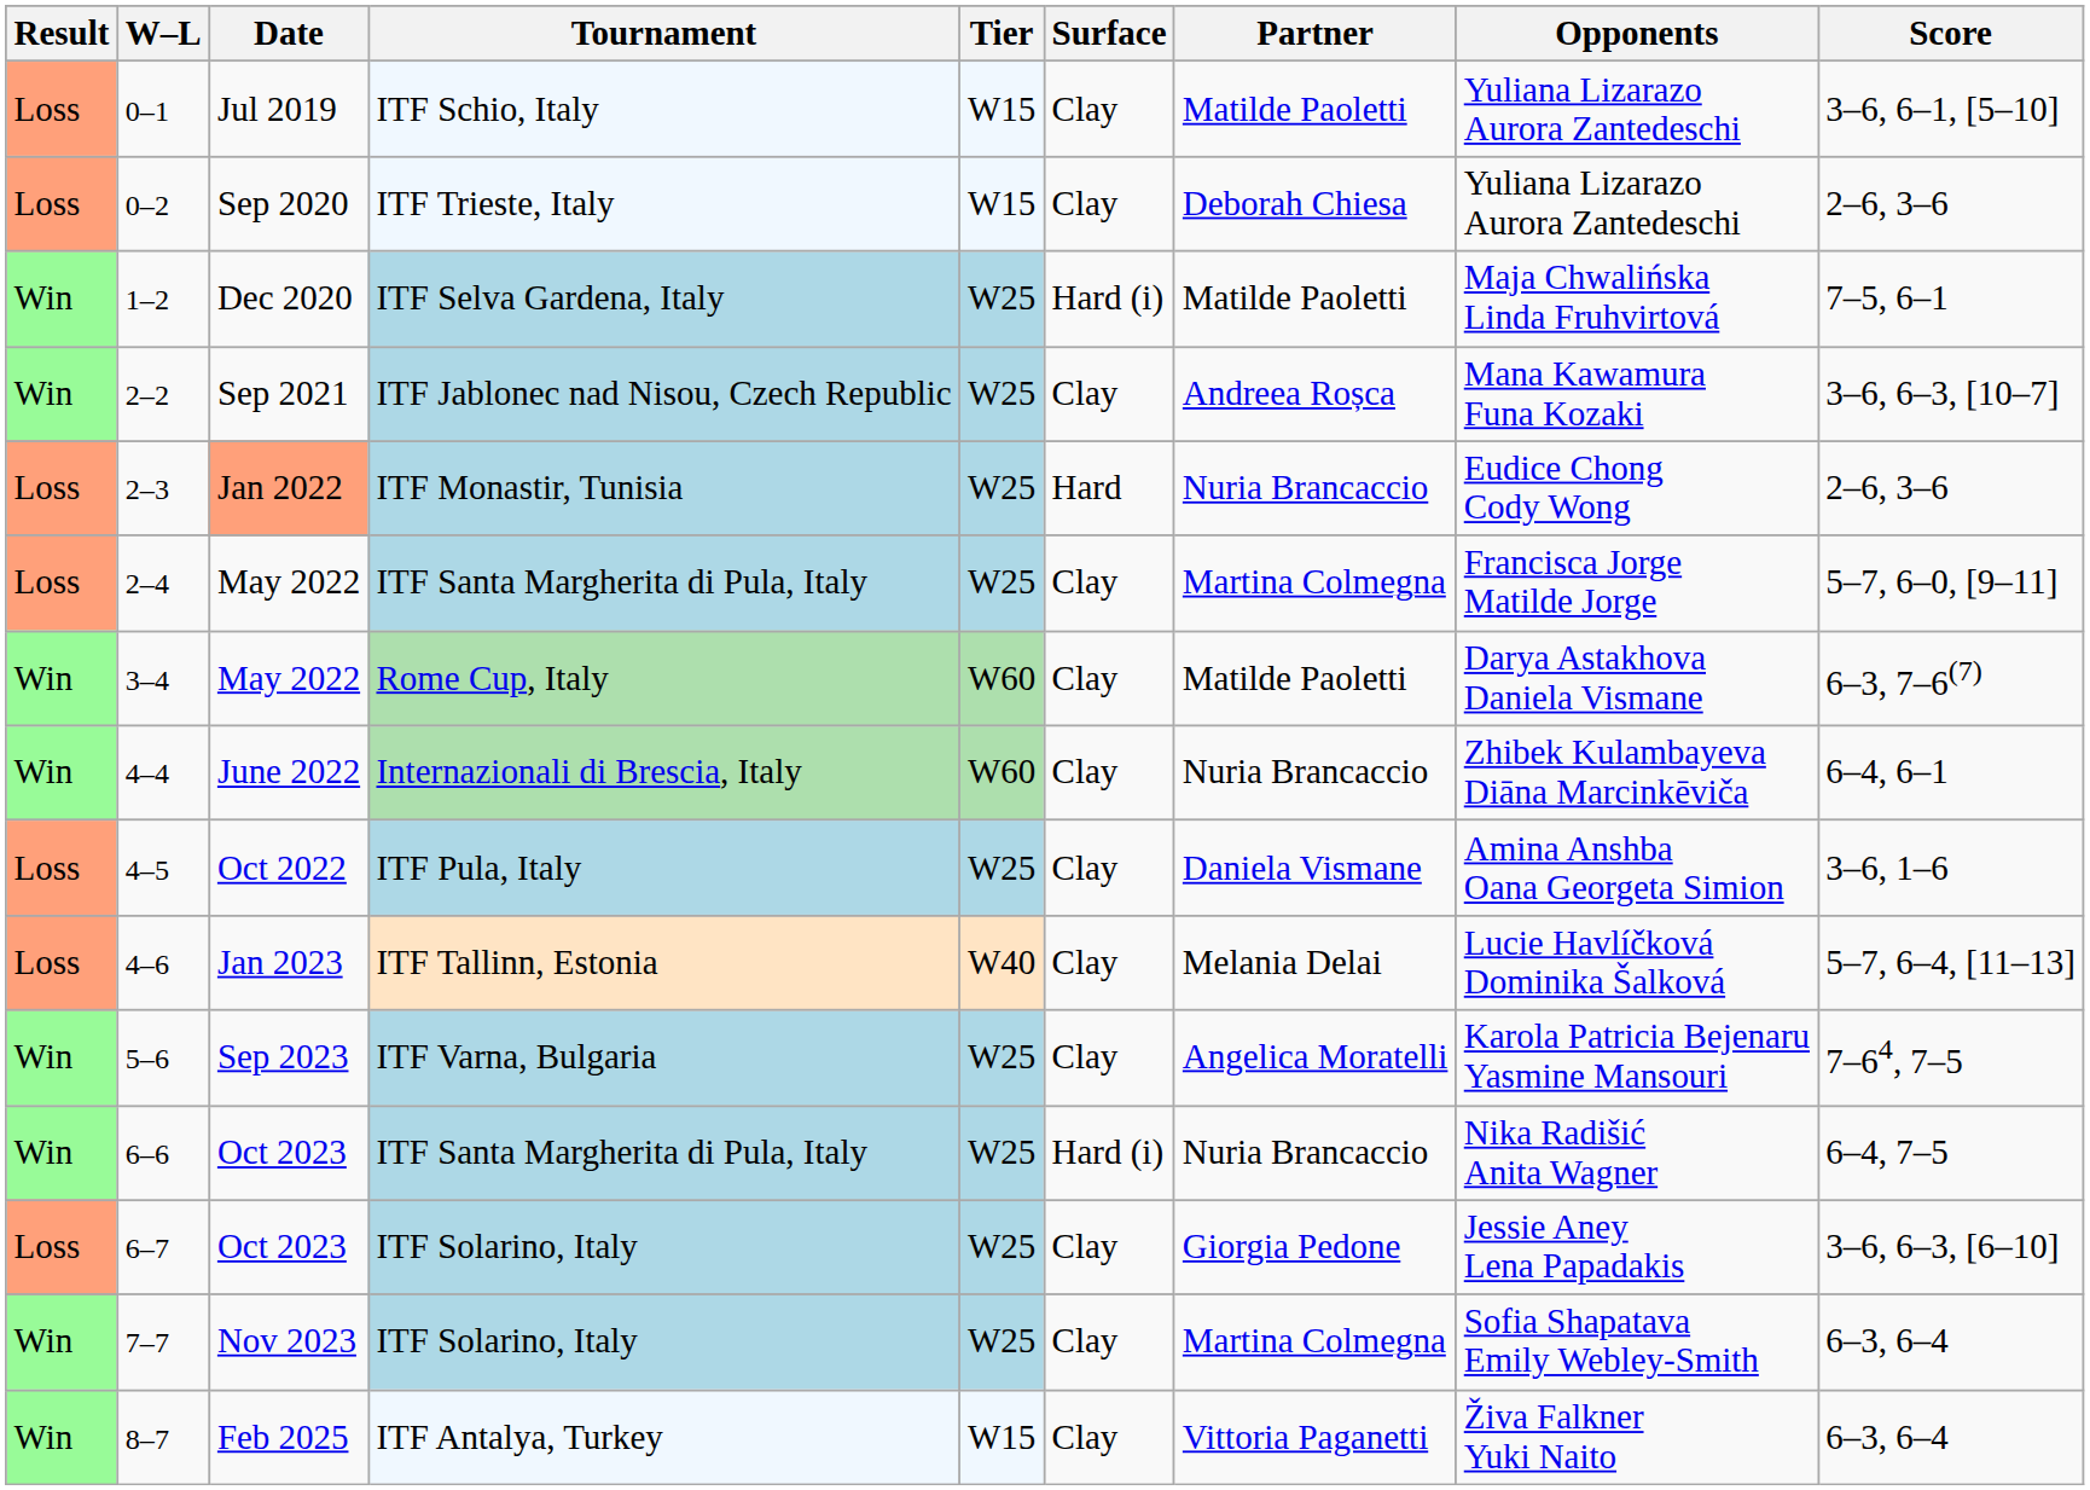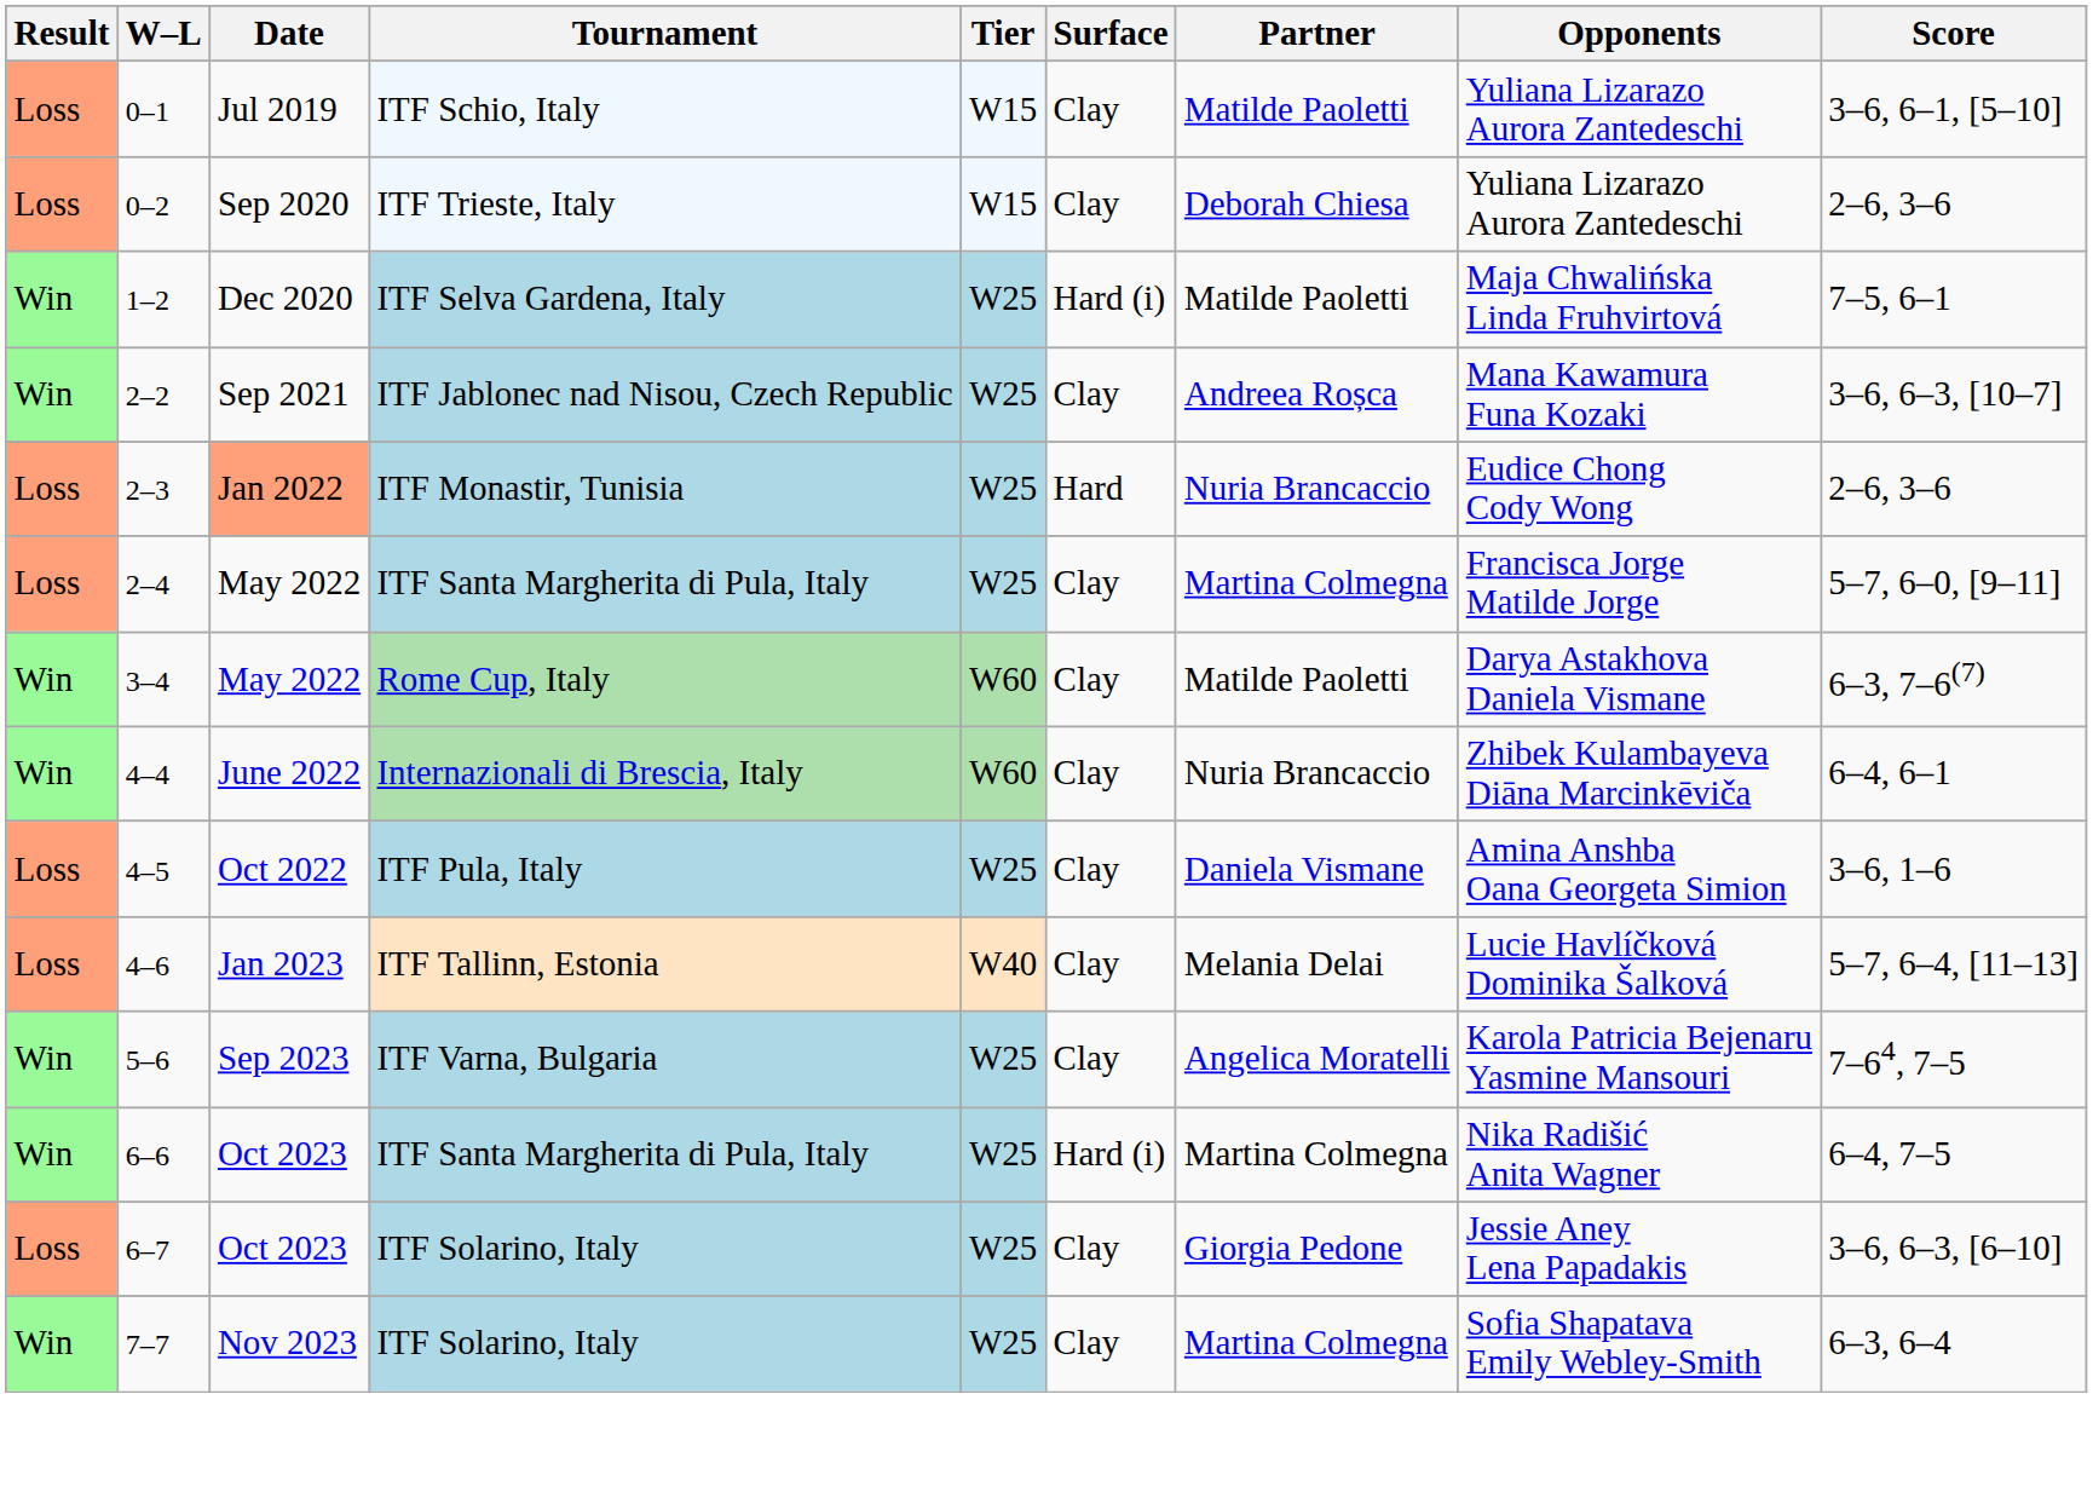6–6 | Partner: Nuria Brancaccio -> Martina Colmegna
- row: Win | 8–7 | Feb 2025 | ITF Antalya, Turkey | W15 | Clay | Vittoria Paganetti | Živa Falkner Yuki Naito | 6–3, 6–4
